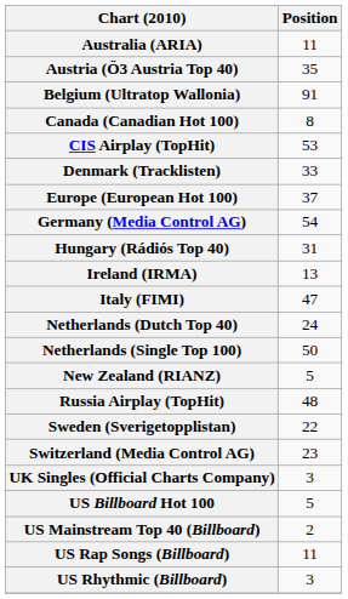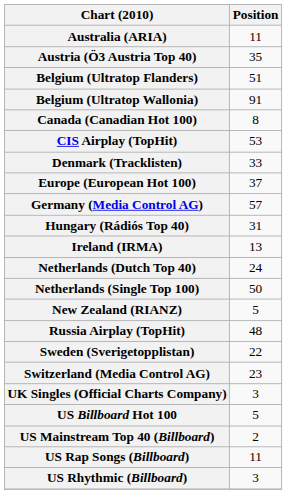+ row: Belgium (Ultratop Flanders) | 51
Germany (Media Control AG) | Position: 54 -> 57
- row: Italy (FIMI) | 47
